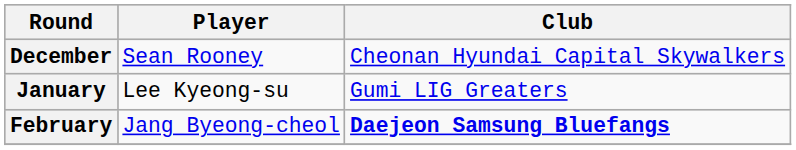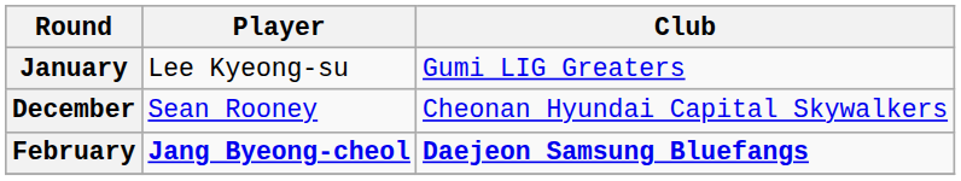rows swapped: December <-> January
February | Player: normal -> bold
